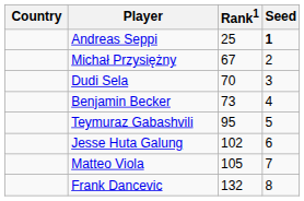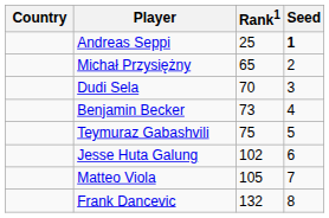Michał Przysiężny | Rank1: 67 -> 65
Teymuraz Gabashvili | Rank1: 95 -> 75
